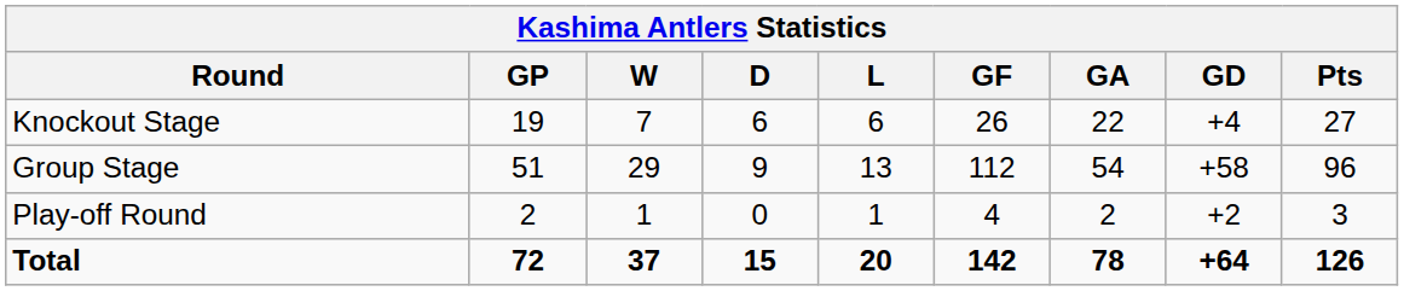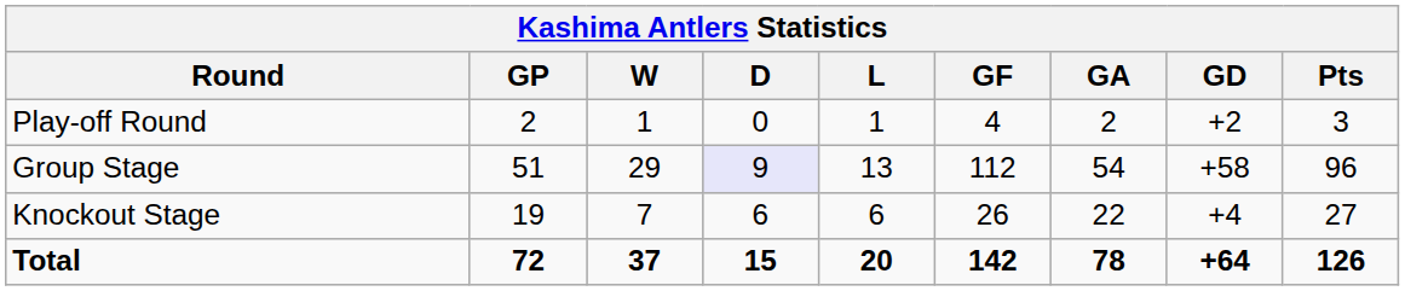rows swapped: Play-off Round <-> Knockout Stage
Group Stage | D: no background -> lavender background
